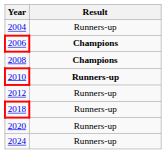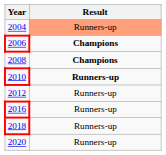2004 | Result: no background -> lightsalmon background
+ row: 2016 | Runners-up
- row: 2024 | Runners-up
